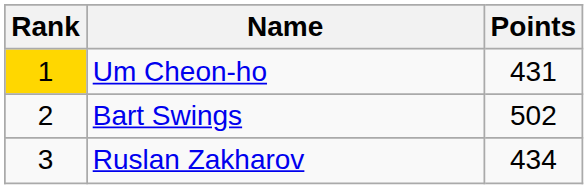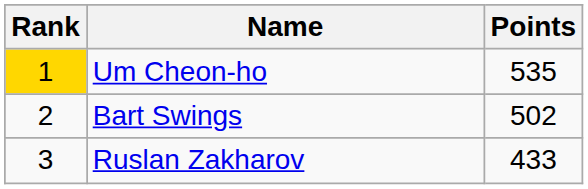Um Cheon-ho | Points: 431 -> 535
Ruslan Zakharov | Points: 434 -> 433
